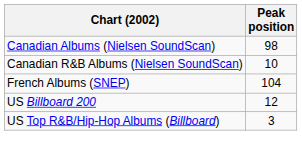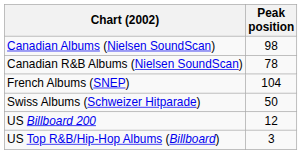Canadian R&B Albums (Nielsen SoundScan) | Peak position: 10 -> 78
+ row: Swiss Albums (Schweizer Hitparade) | 50
